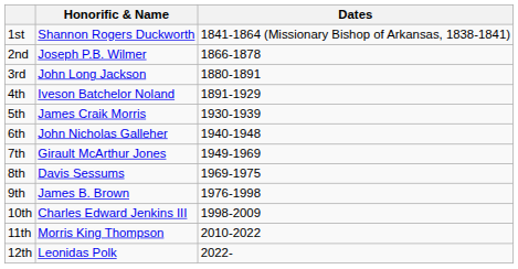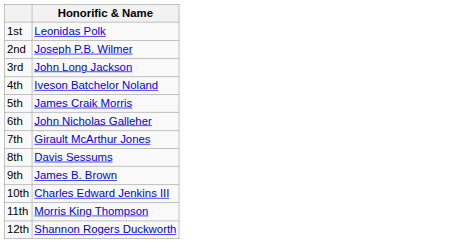- column: Dates | 1841-1864 (Missionary Bishop of Arkansas, 1838-1841) | 1866-1878 | 1880-1891 | 1891-1929 | 1930-1939 | 1940-1948 | 1949-1969 | 1969-1975 | 1976-1998 | 1998-2009 | 2010-2022 | 2022-
1st | Honorific & Name: Shannon Rogers Duckworth -> Leonidas Polk
12th | Honorific & Name: Leonidas Polk -> Shannon Rogers Duckworth
